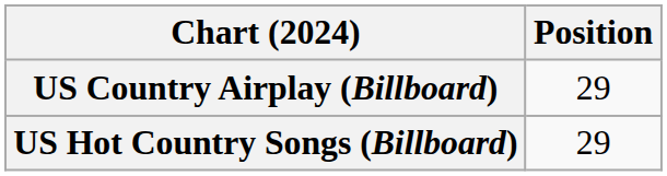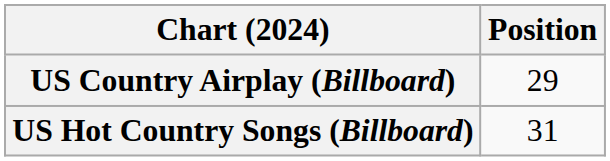US Hot Country Songs (Billboard) | Position: 29 -> 31
